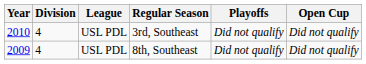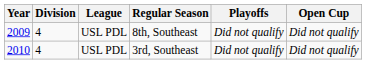rows swapped: 8th, Southeast <-> 3rd, Southeast
